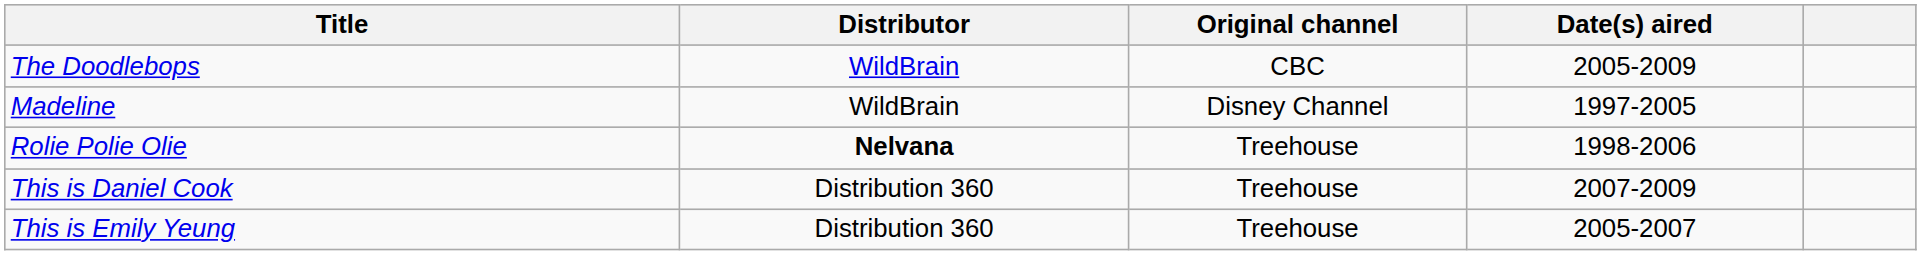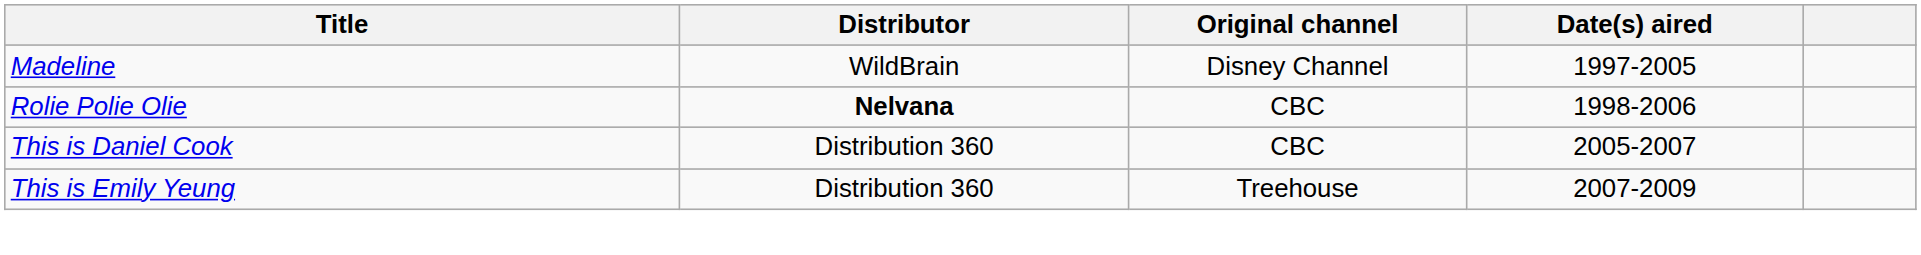- row: The Doodlebops | WildBrain | CBC | 2005-2009
Rolie Polie Olie | Original channel: Treehouse -> CBC
This is Daniel Cook | Original channel: Treehouse -> CBC
This is Daniel Cook | Date(s) aired: 2007-2009 -> 2005-2007
This is Emily Yeung | Date(s) aired: 2005-2007 -> 2007-2009
